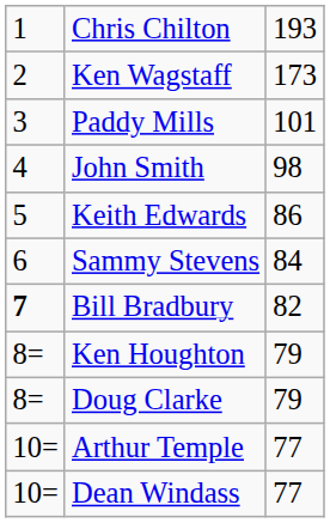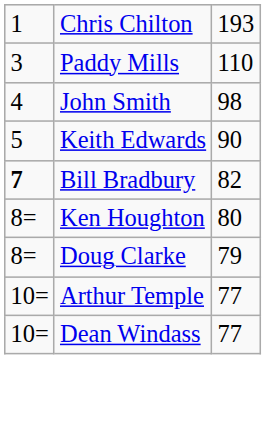- row: 2 | Ken Wagstaff | 173
Paddy Mills | column 3: 101 -> 110
Keith Edwards | column 3: 86 -> 90
- row: 6 | Sammy Stevens | 84
Ken Houghton | column 3: 79 -> 80
